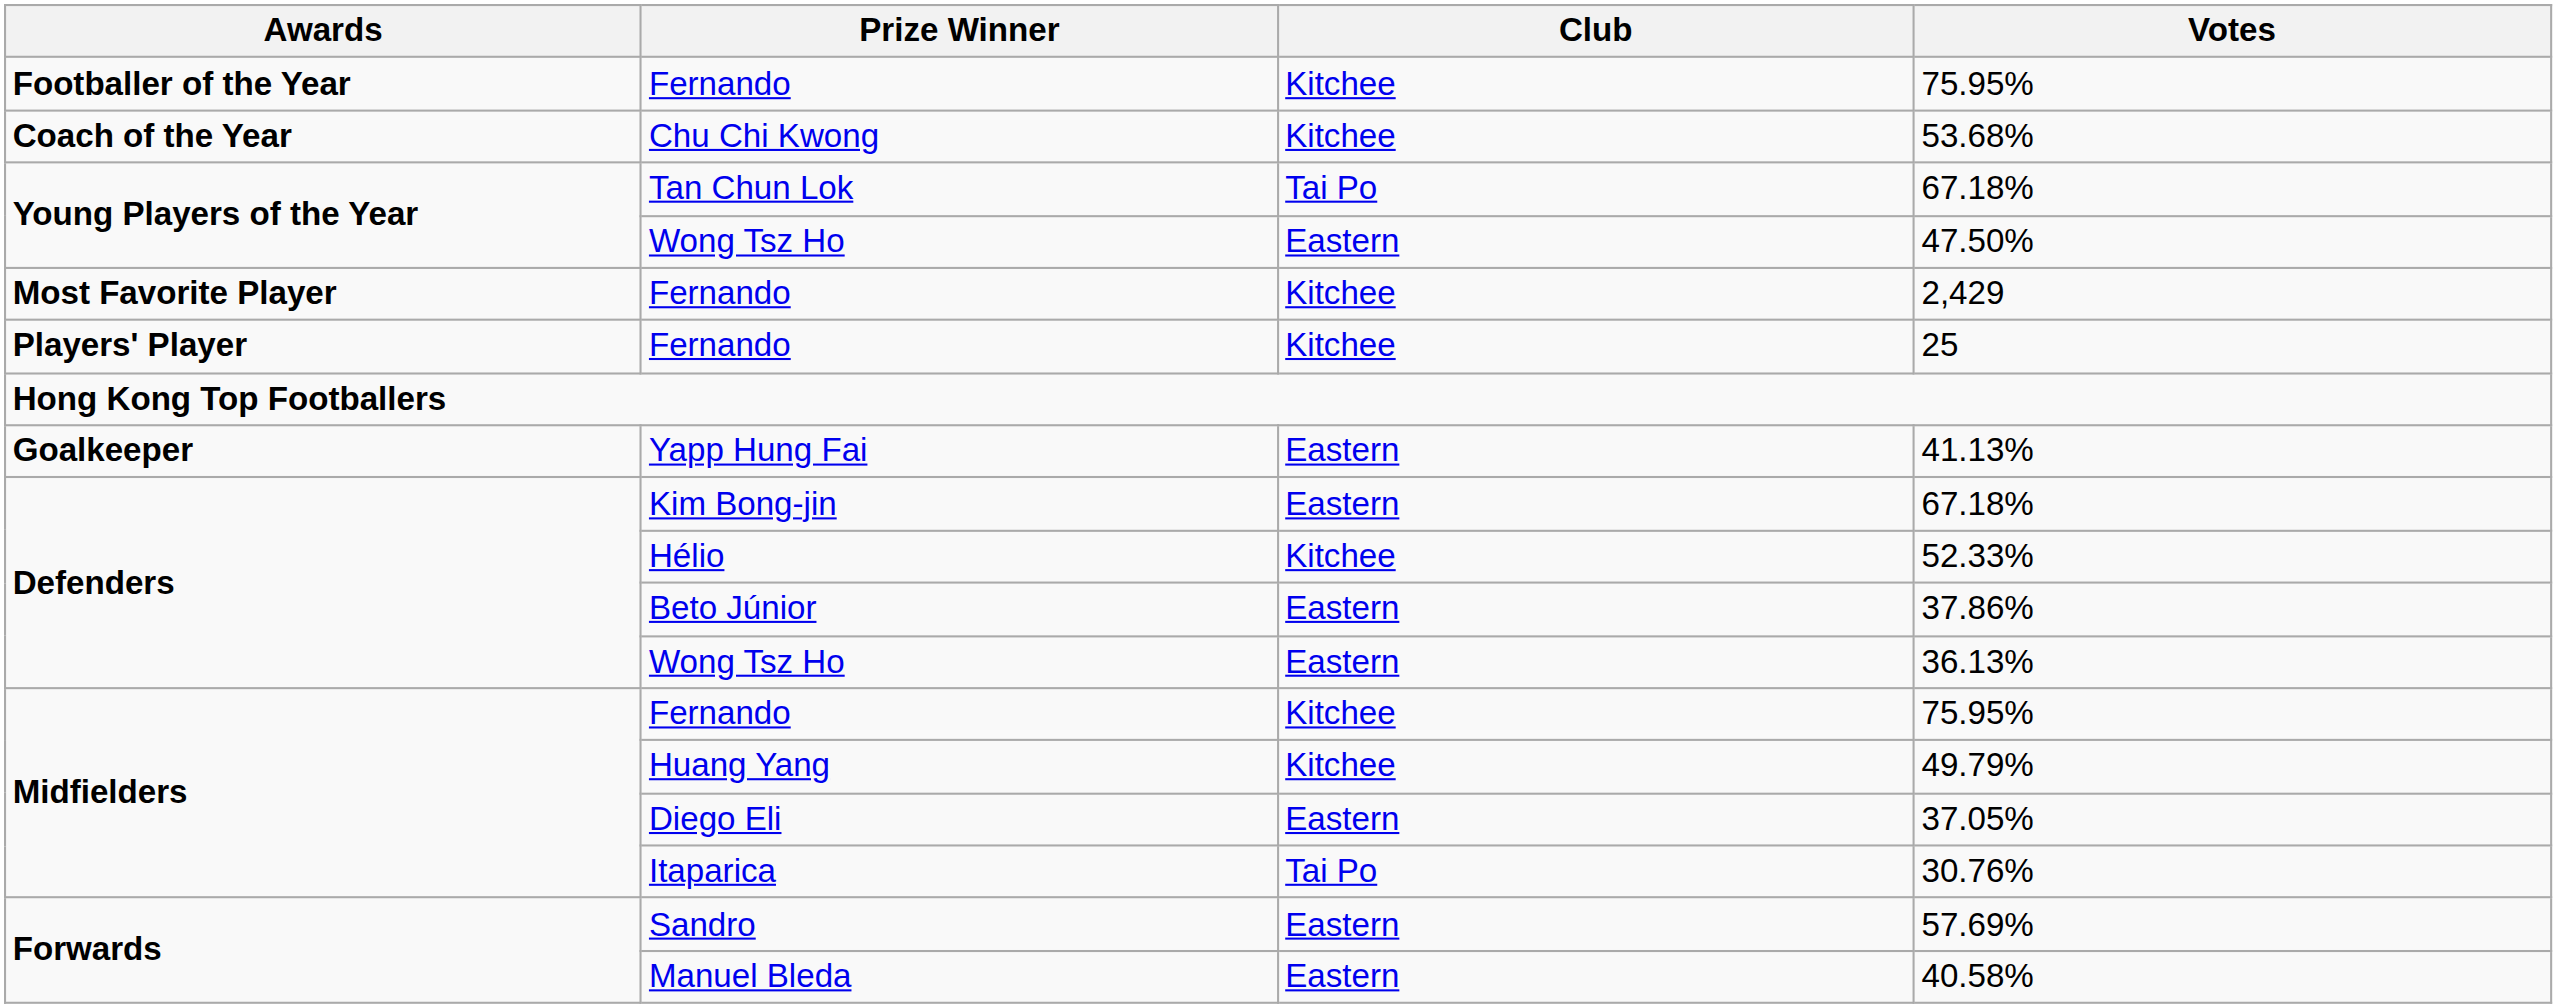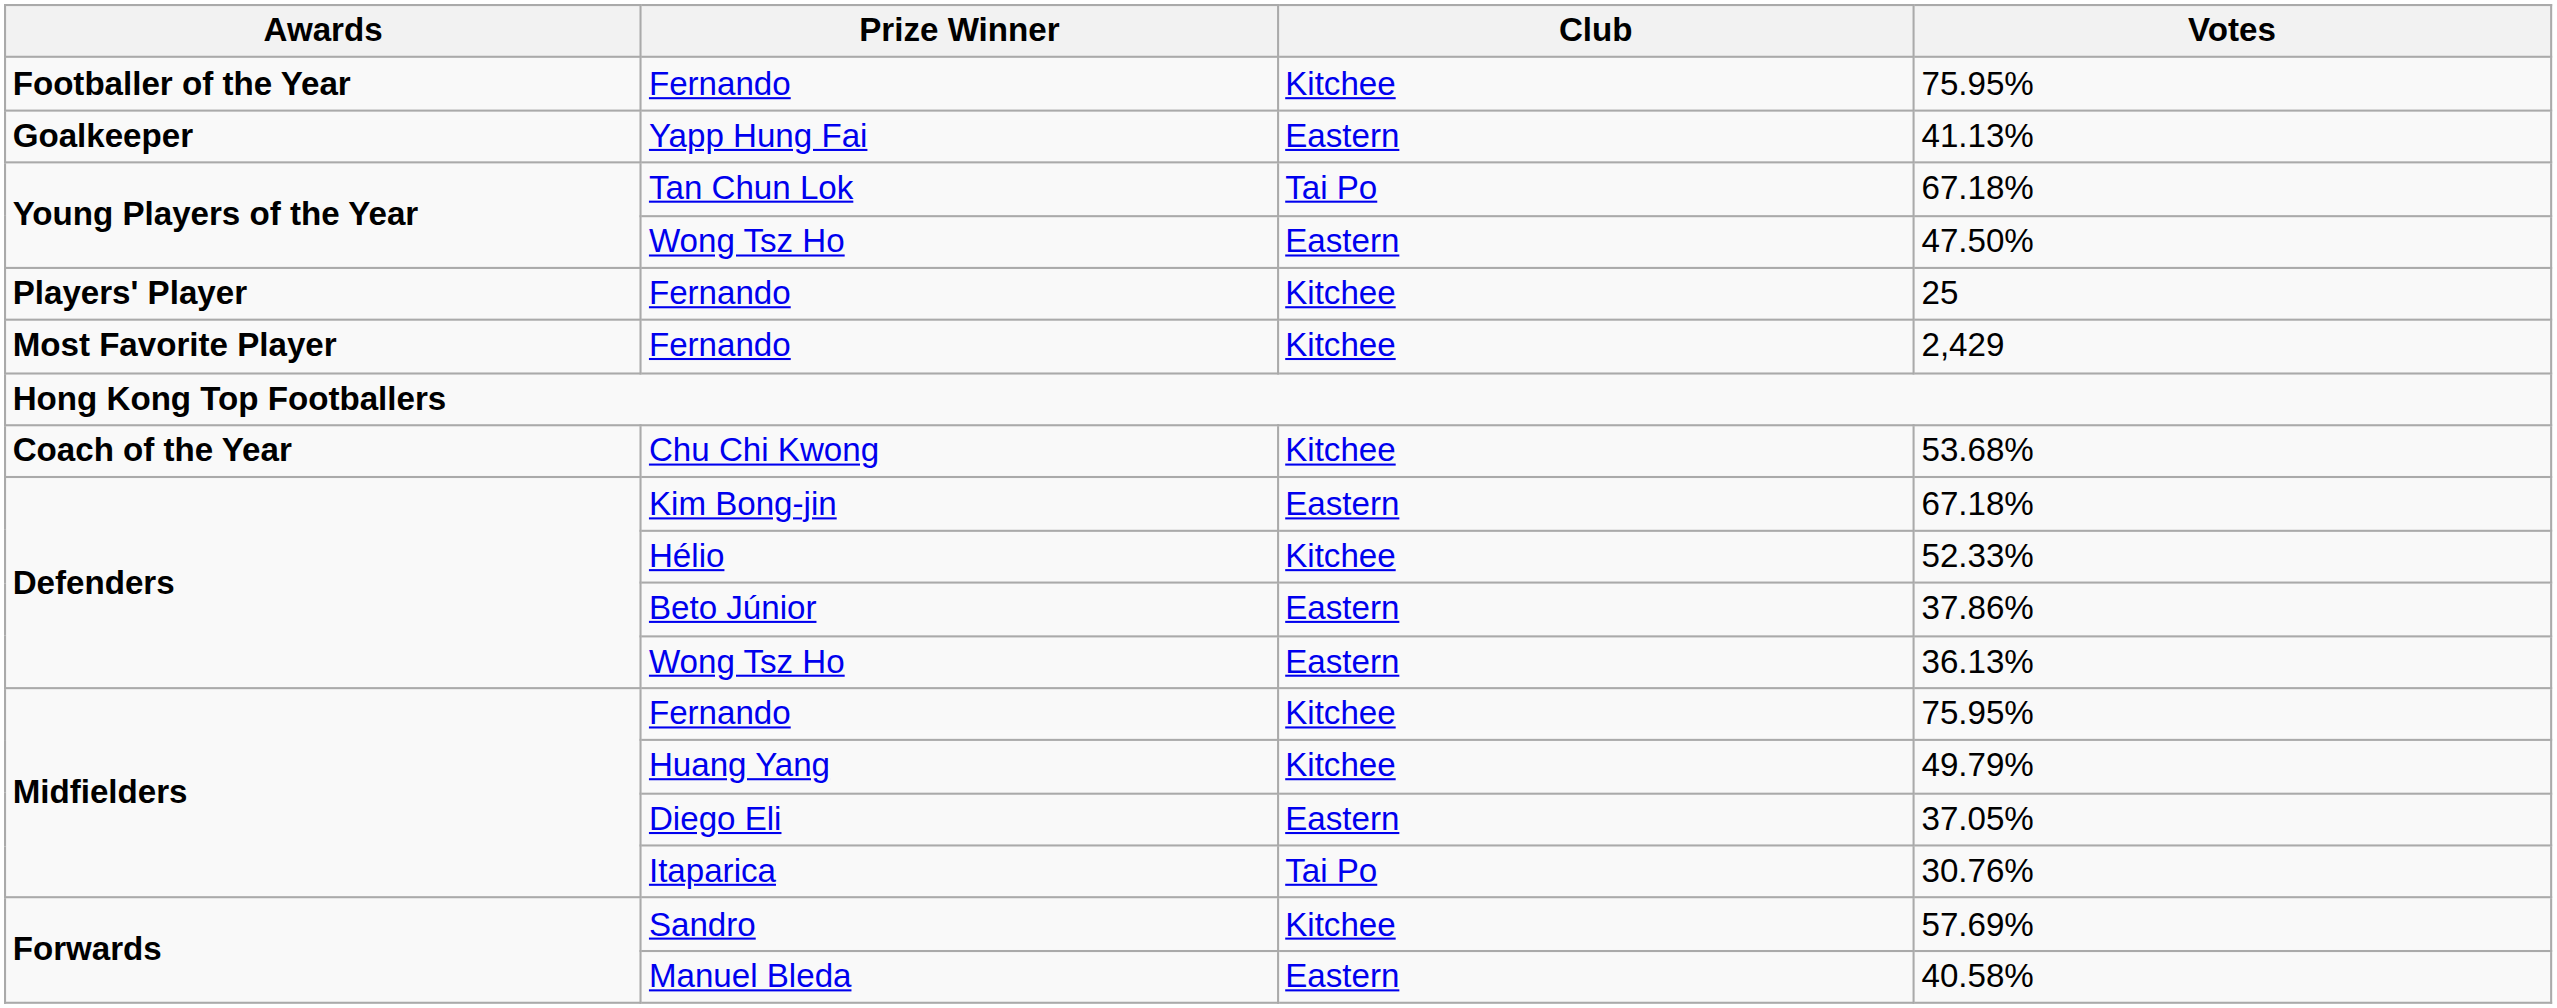rows swapped: 53.68% <-> 41.13%
rows swapped: 25 <-> 2,429
57.69% | Club: Eastern -> Kitchee
